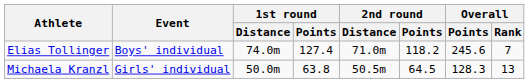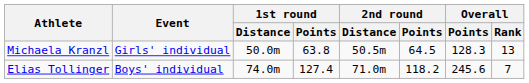rows swapped: Michaela Kranzl <-> Elias Tollinger
